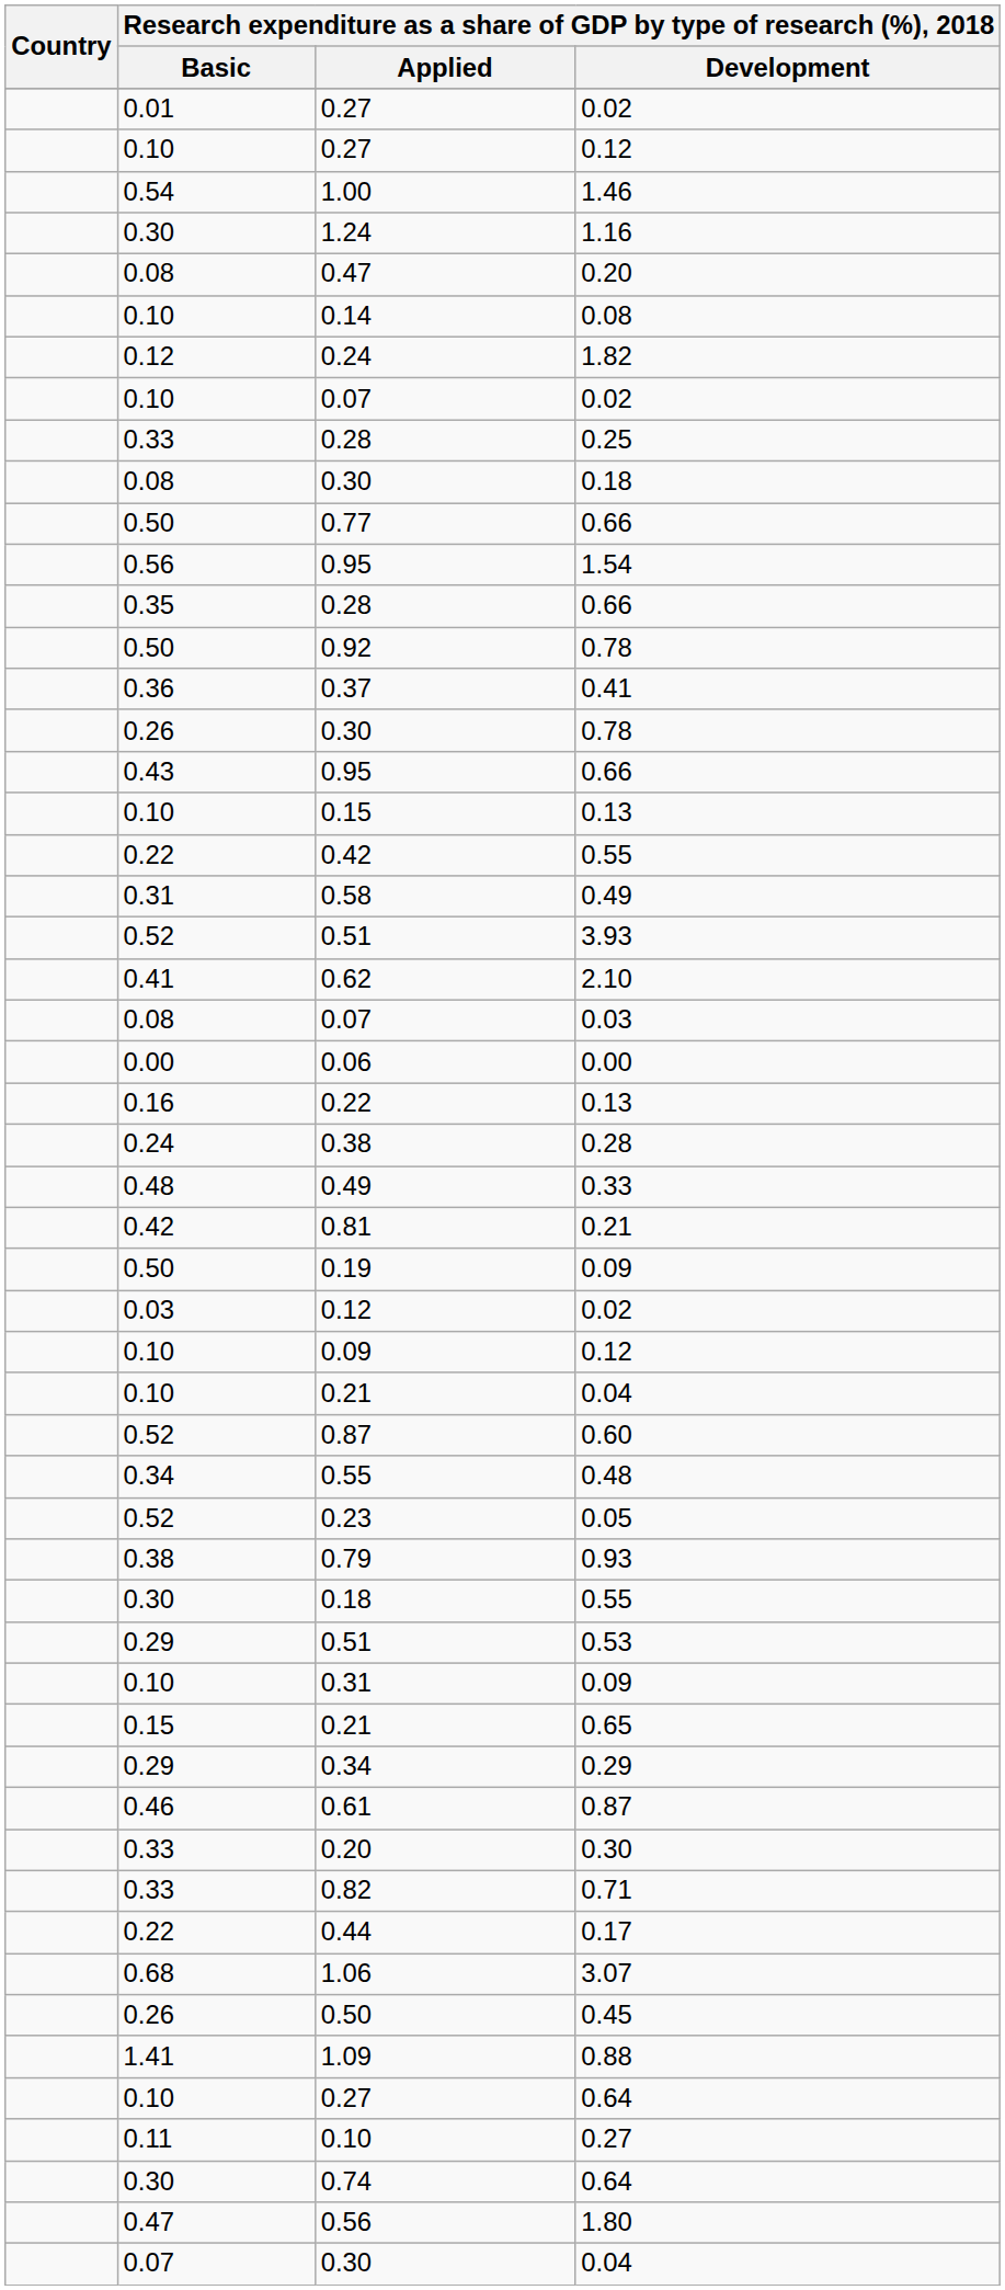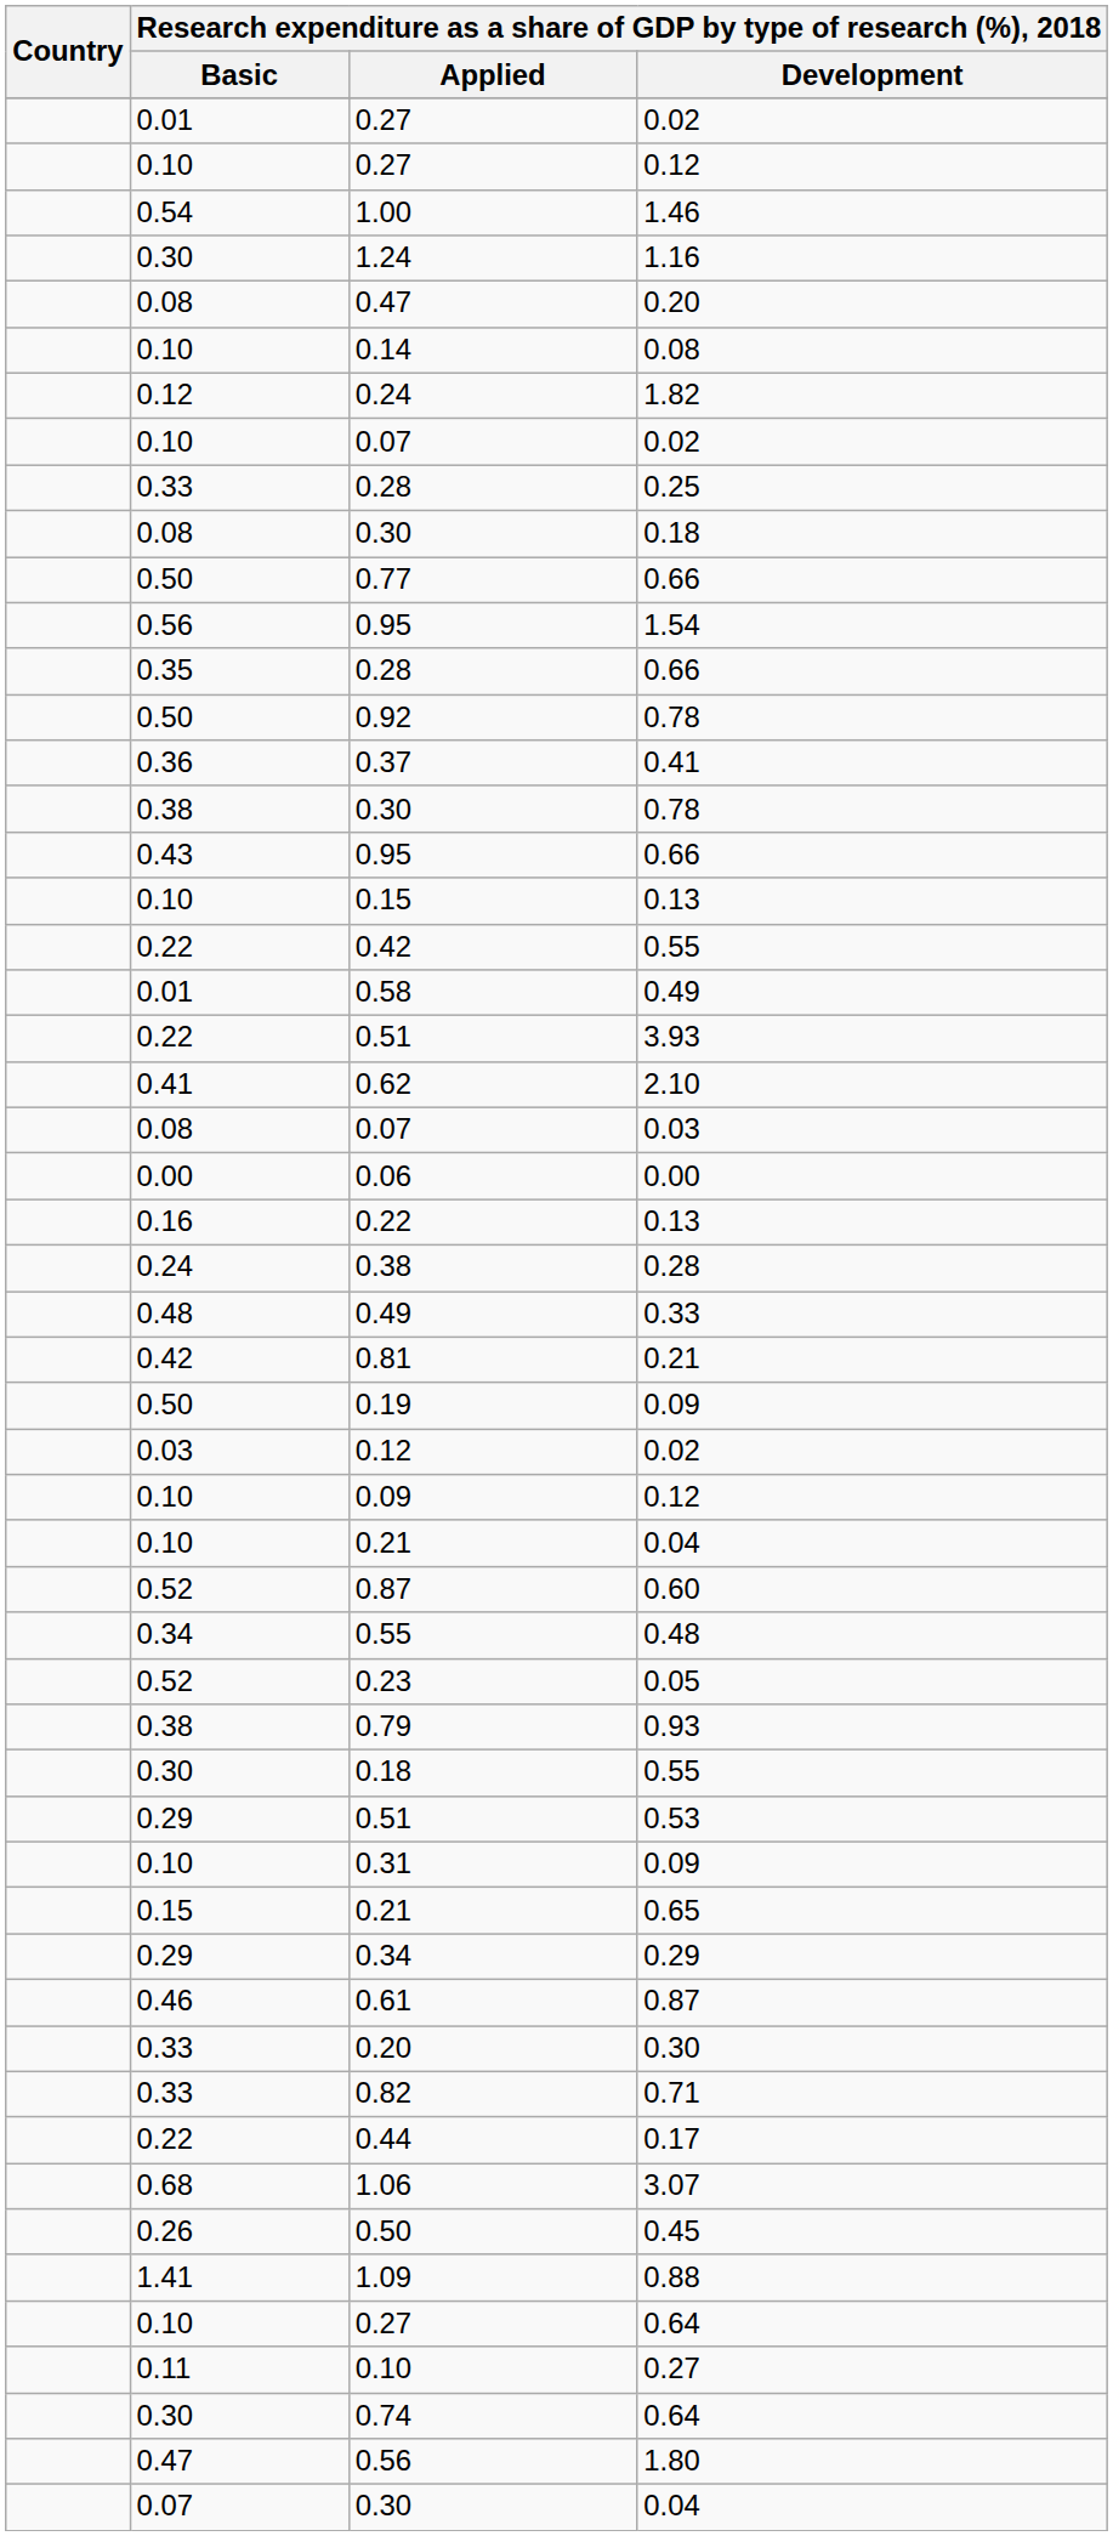0.30 / 0.78 | column 2: 0.26 -> 0.38
0.58 | column 2: 0.31 -> 0.01
0.51 / 3.93 | column 2: 0.52 -> 0.22
